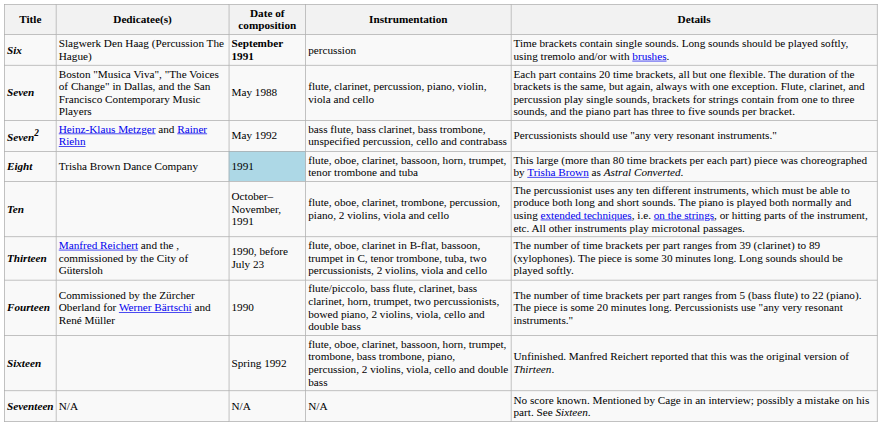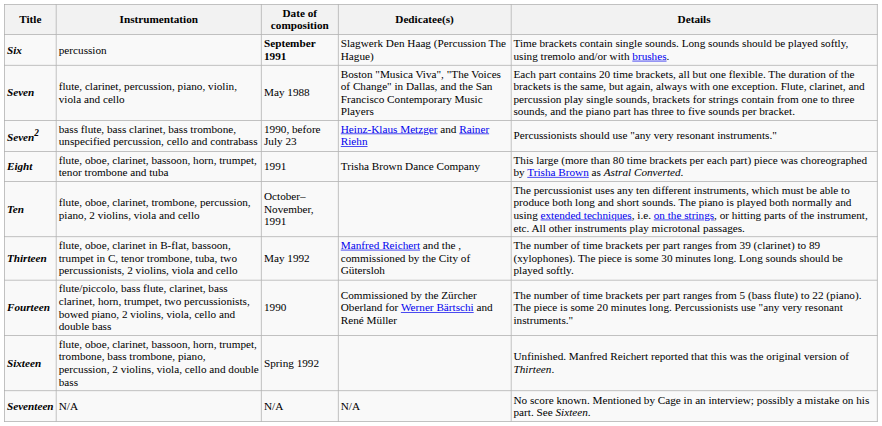columns swapped: Instrumentation <-> Dedicatee(s)
Seven2 | Date of composition: May 1992 -> 1990, before July 23
Eight | Date of composition: lightblue background -> no background
Thirteen | Date of composition: 1990, before July 23 -> May 1992
